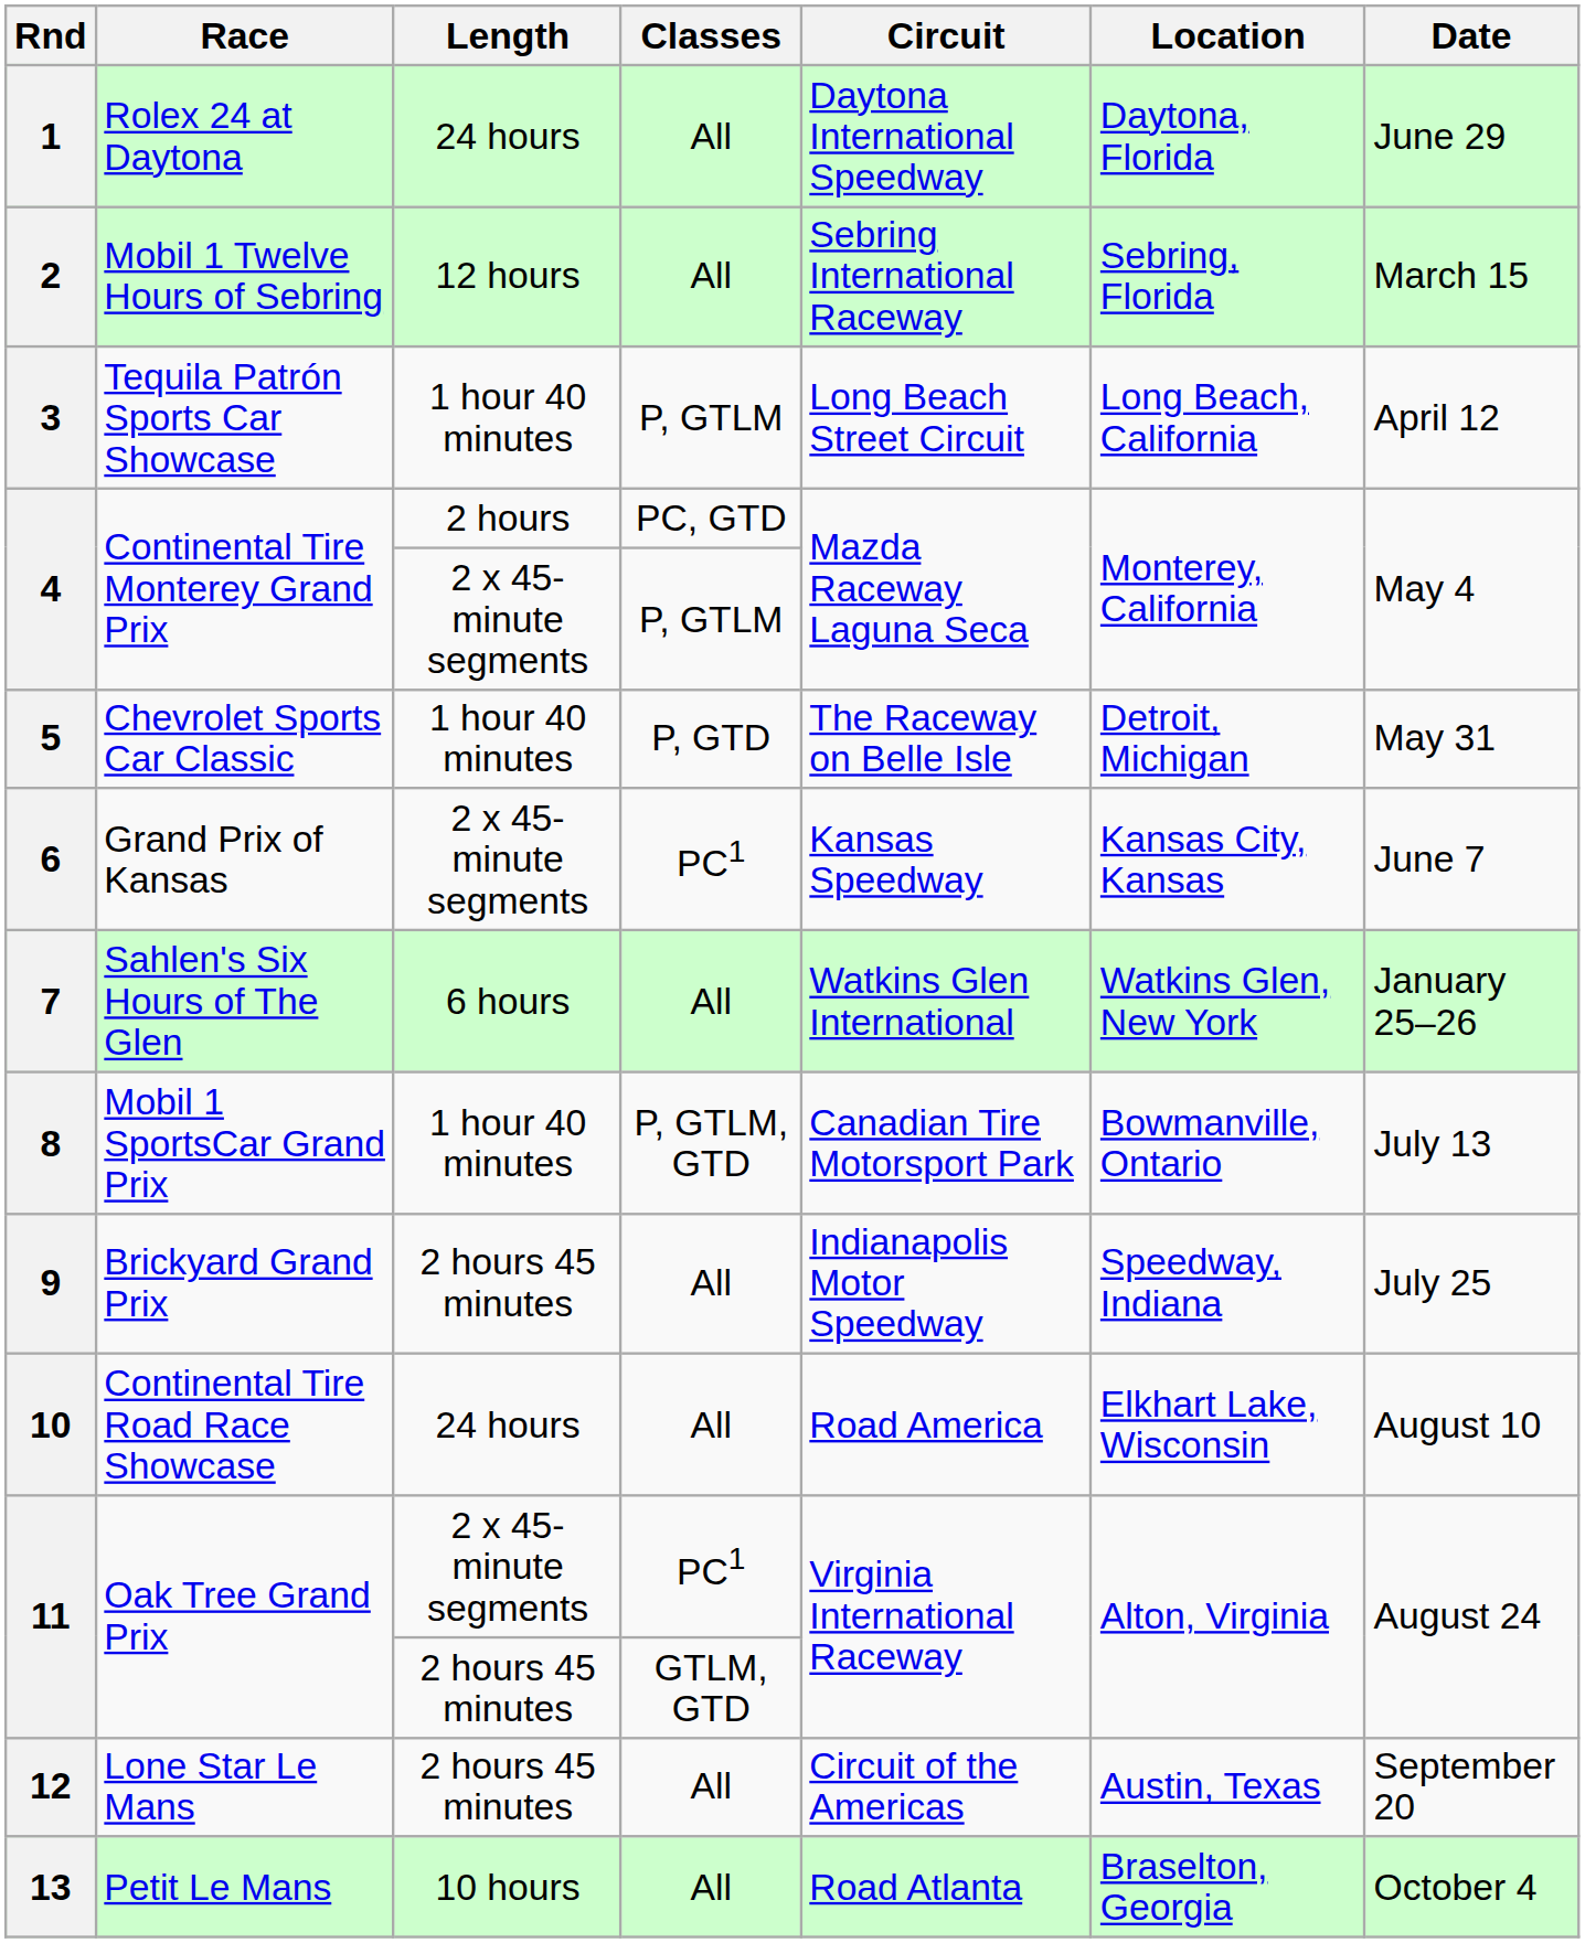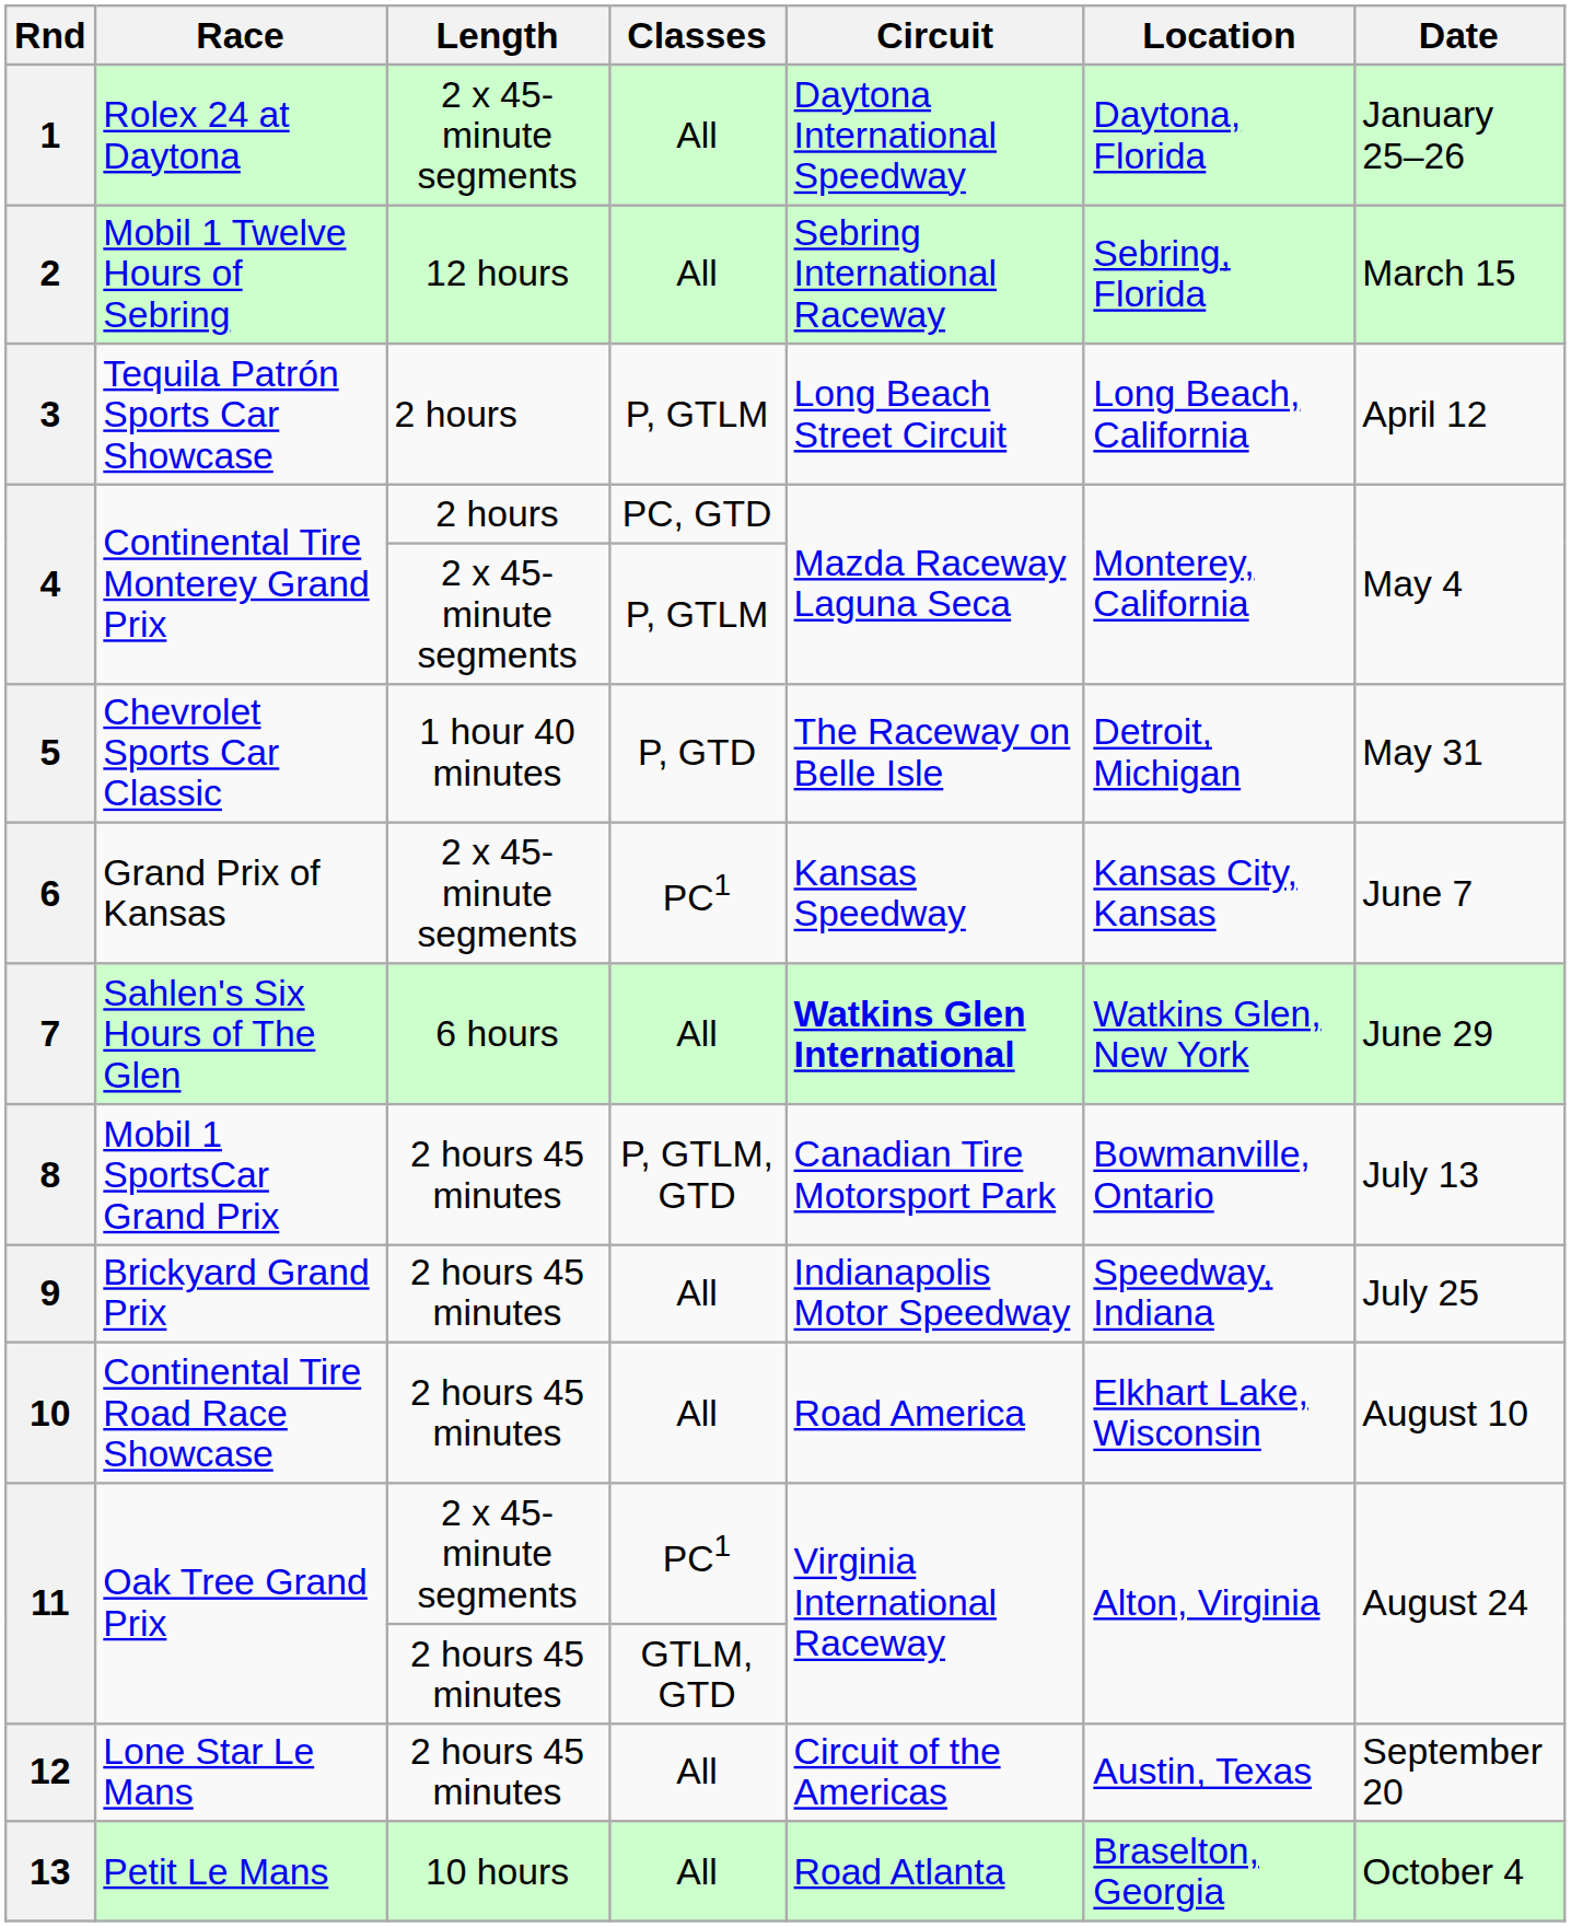1 | Length: 24 hours -> 2 x 45-minute segments
1 | Date: June 29 -> January 25–26
3 | Length: 1 hour 40 minutes -> 2 hours
7 | Circuit: normal -> bold
7 | Date: January 25–26 -> June 29
8 | Length: 1 hour 40 minutes -> 2 hours 45 minutes
10 | Length: 24 hours -> 2 hours 45 minutes
